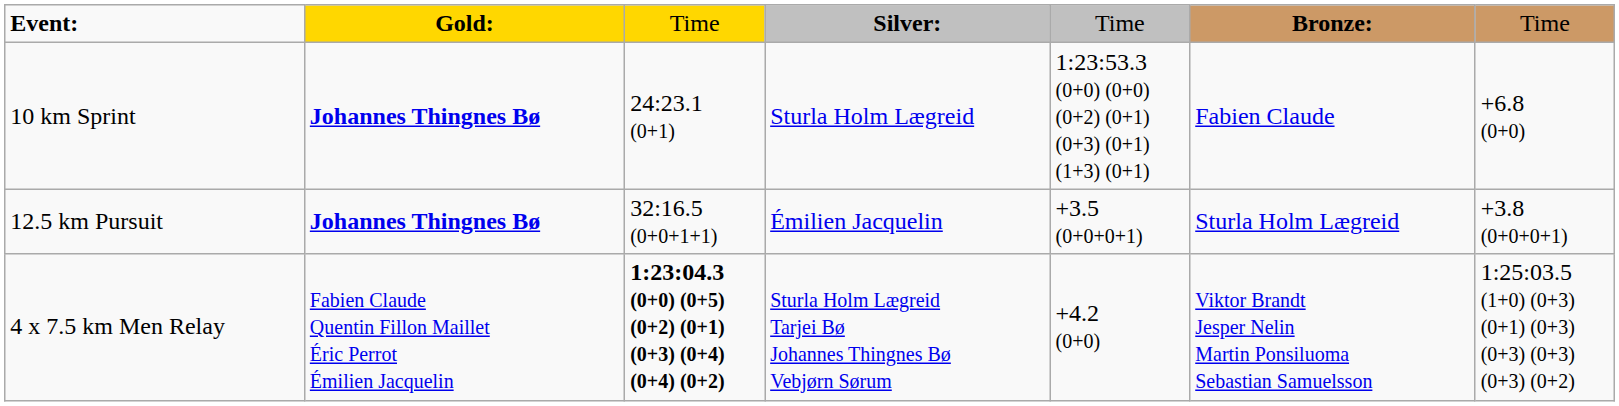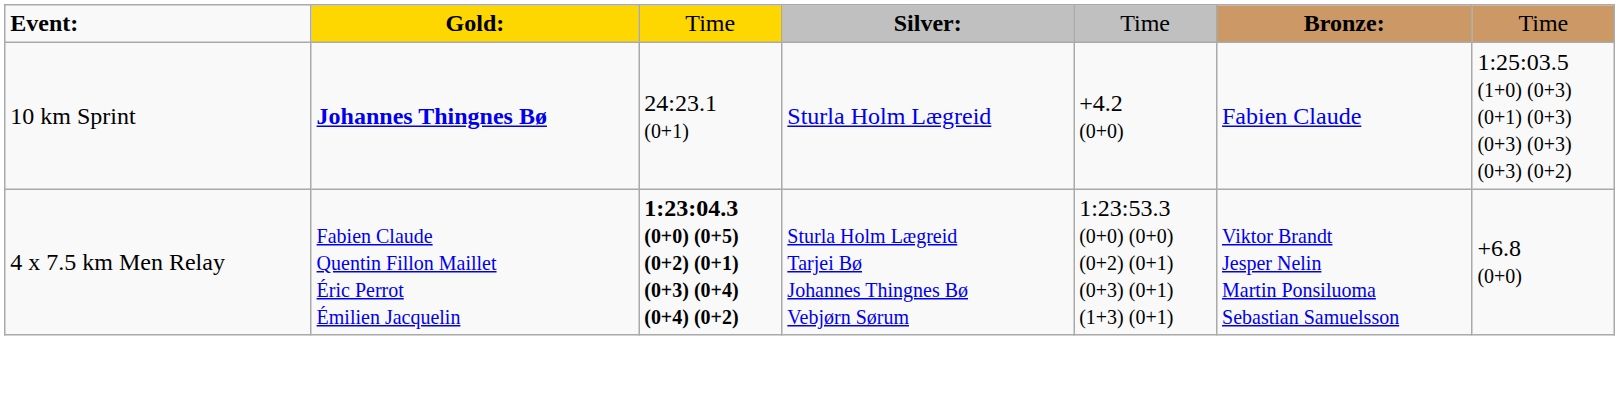10 km Sprint | column 5: 1:23:53.3 (0+0) (0+0) (0+2) (0+1) (0+3) (0+1) (1+3) (0+1) -> +4.2 (0+0)
10 km Sprint | column 7: +6.8 (0+0) -> 1:25:03.5 (1+0) (0+3) (0+1) (0+3) (0+3) (0+3) (0+3) (0+2)
- row: 12.5 km Pursuit | Johannes Thingnes Bø | 32:16.5 (0+0+1+1) | Émilien Jacquelin | +3.5 (0+0+0+1) | Sturla Holm Lægreid | +3.8 (0+0+0+1)
4 x 7.5 km Men Relay | column 5: +4.2 (0+0) -> 1:23:53.3 (0+0) (0+0) (0+2) (0+1) (0+3) (0+1) (1+3) (0+1)
4 x 7.5 km Men Relay | column 7: 1:25:03.5 (1+0) (0+3) (0+1) (0+3) (0+3) (0+3) (0+3) (0+2) -> +6.8 (0+0)
